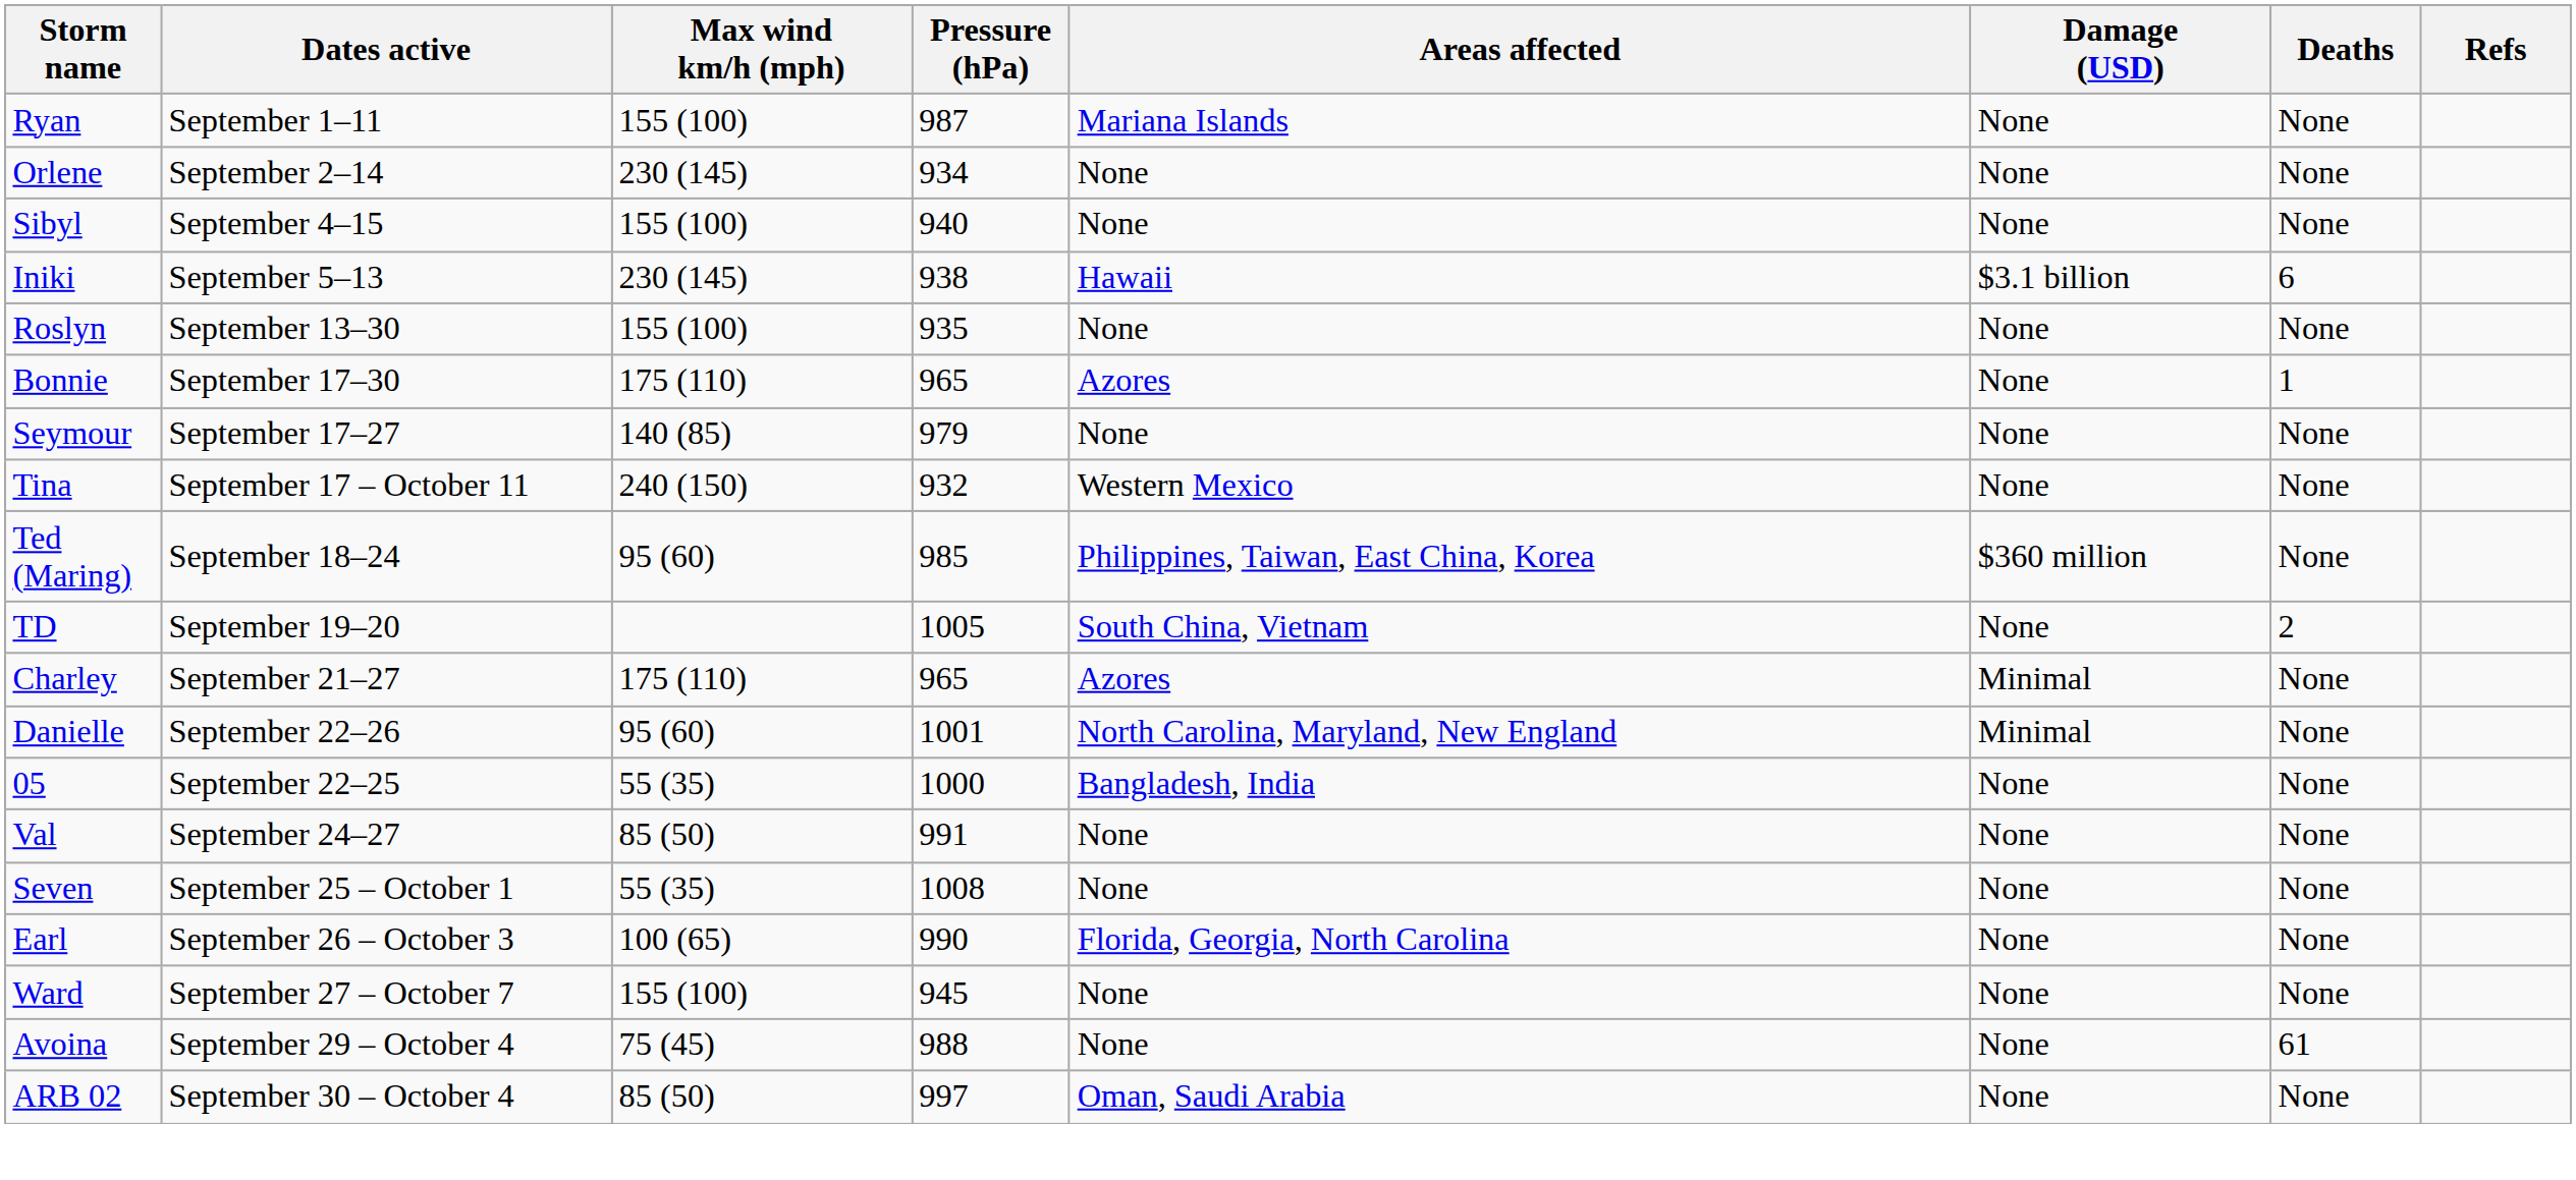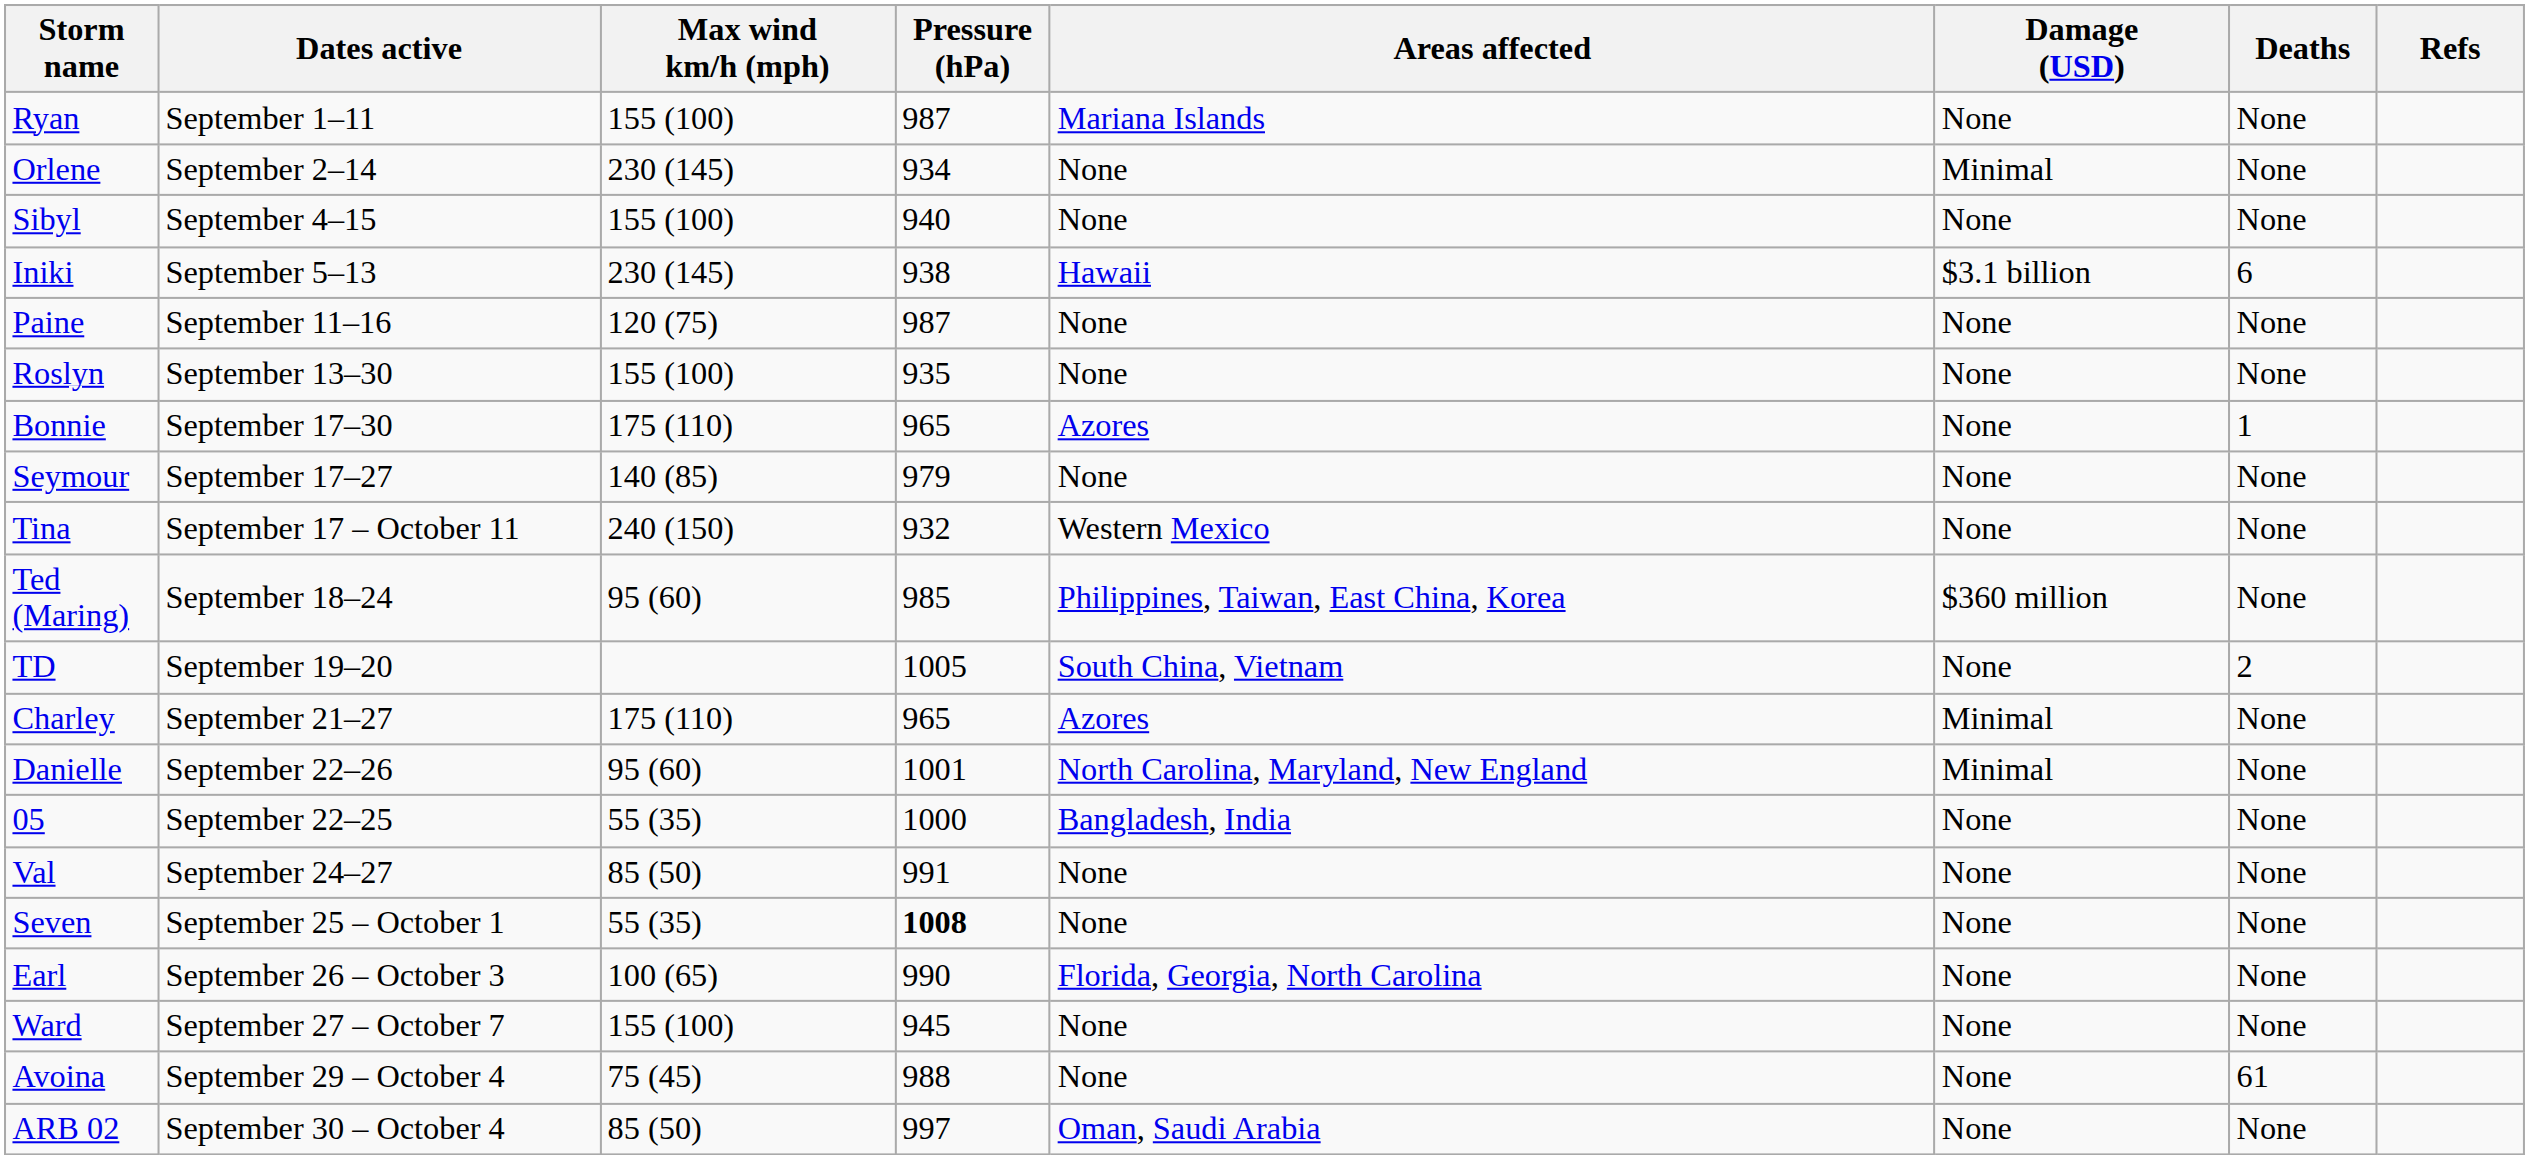Orlene | Damage (USD): None -> Minimal
+ row: Paine | September 11–16 | 120 (75) | 987 | None | None | None
Seven | Pressure (hPa): normal -> bold
